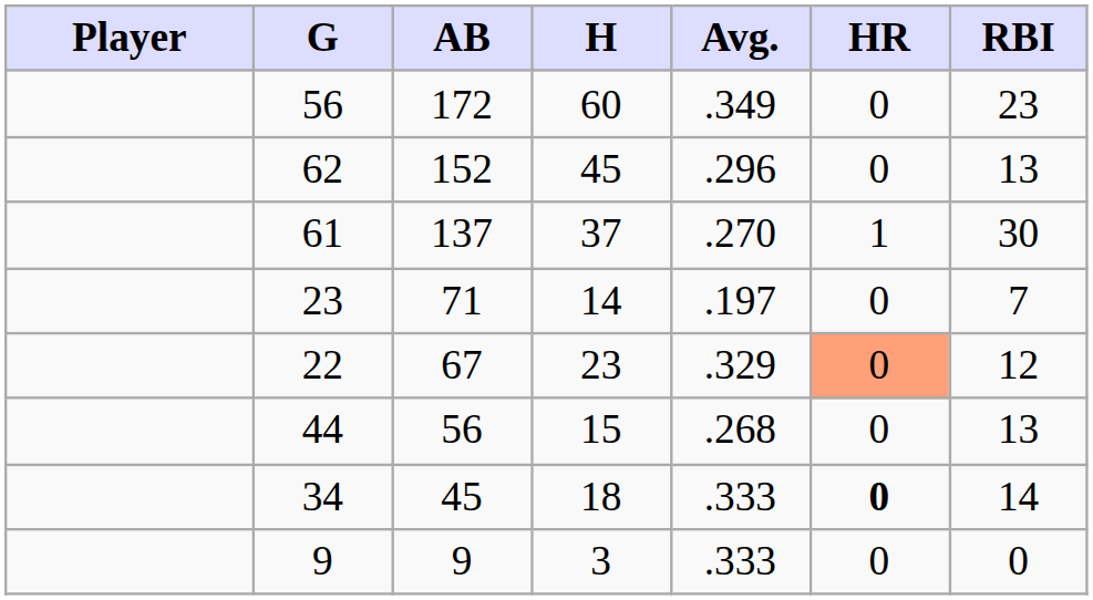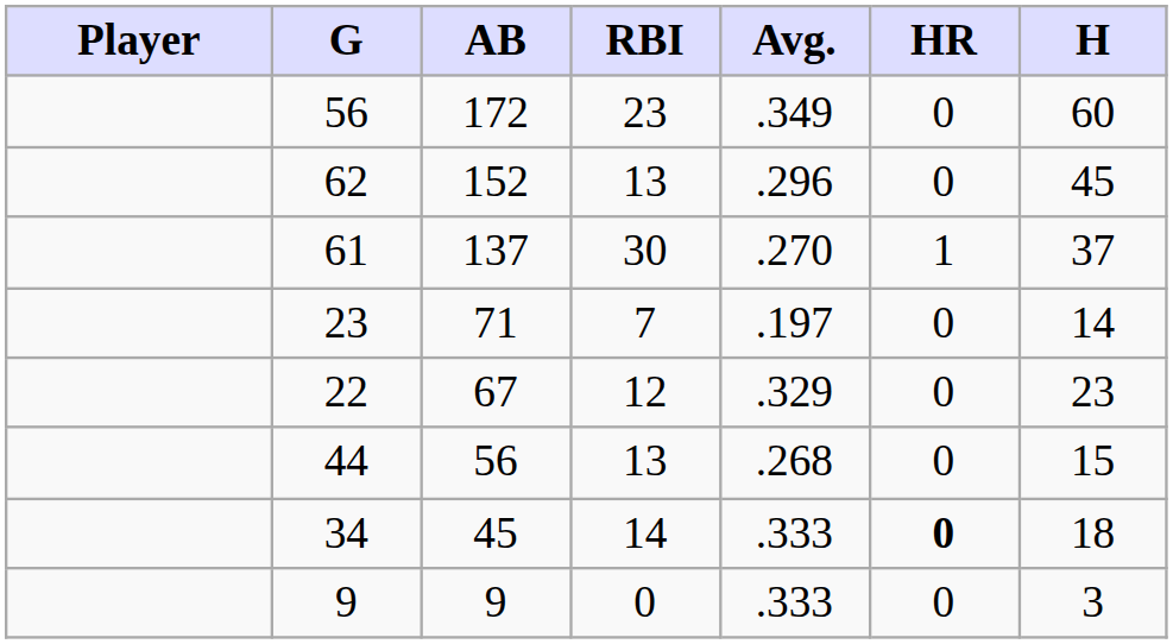columns swapped: H <-> RBI
22 | HR: lightsalmon background -> no background
